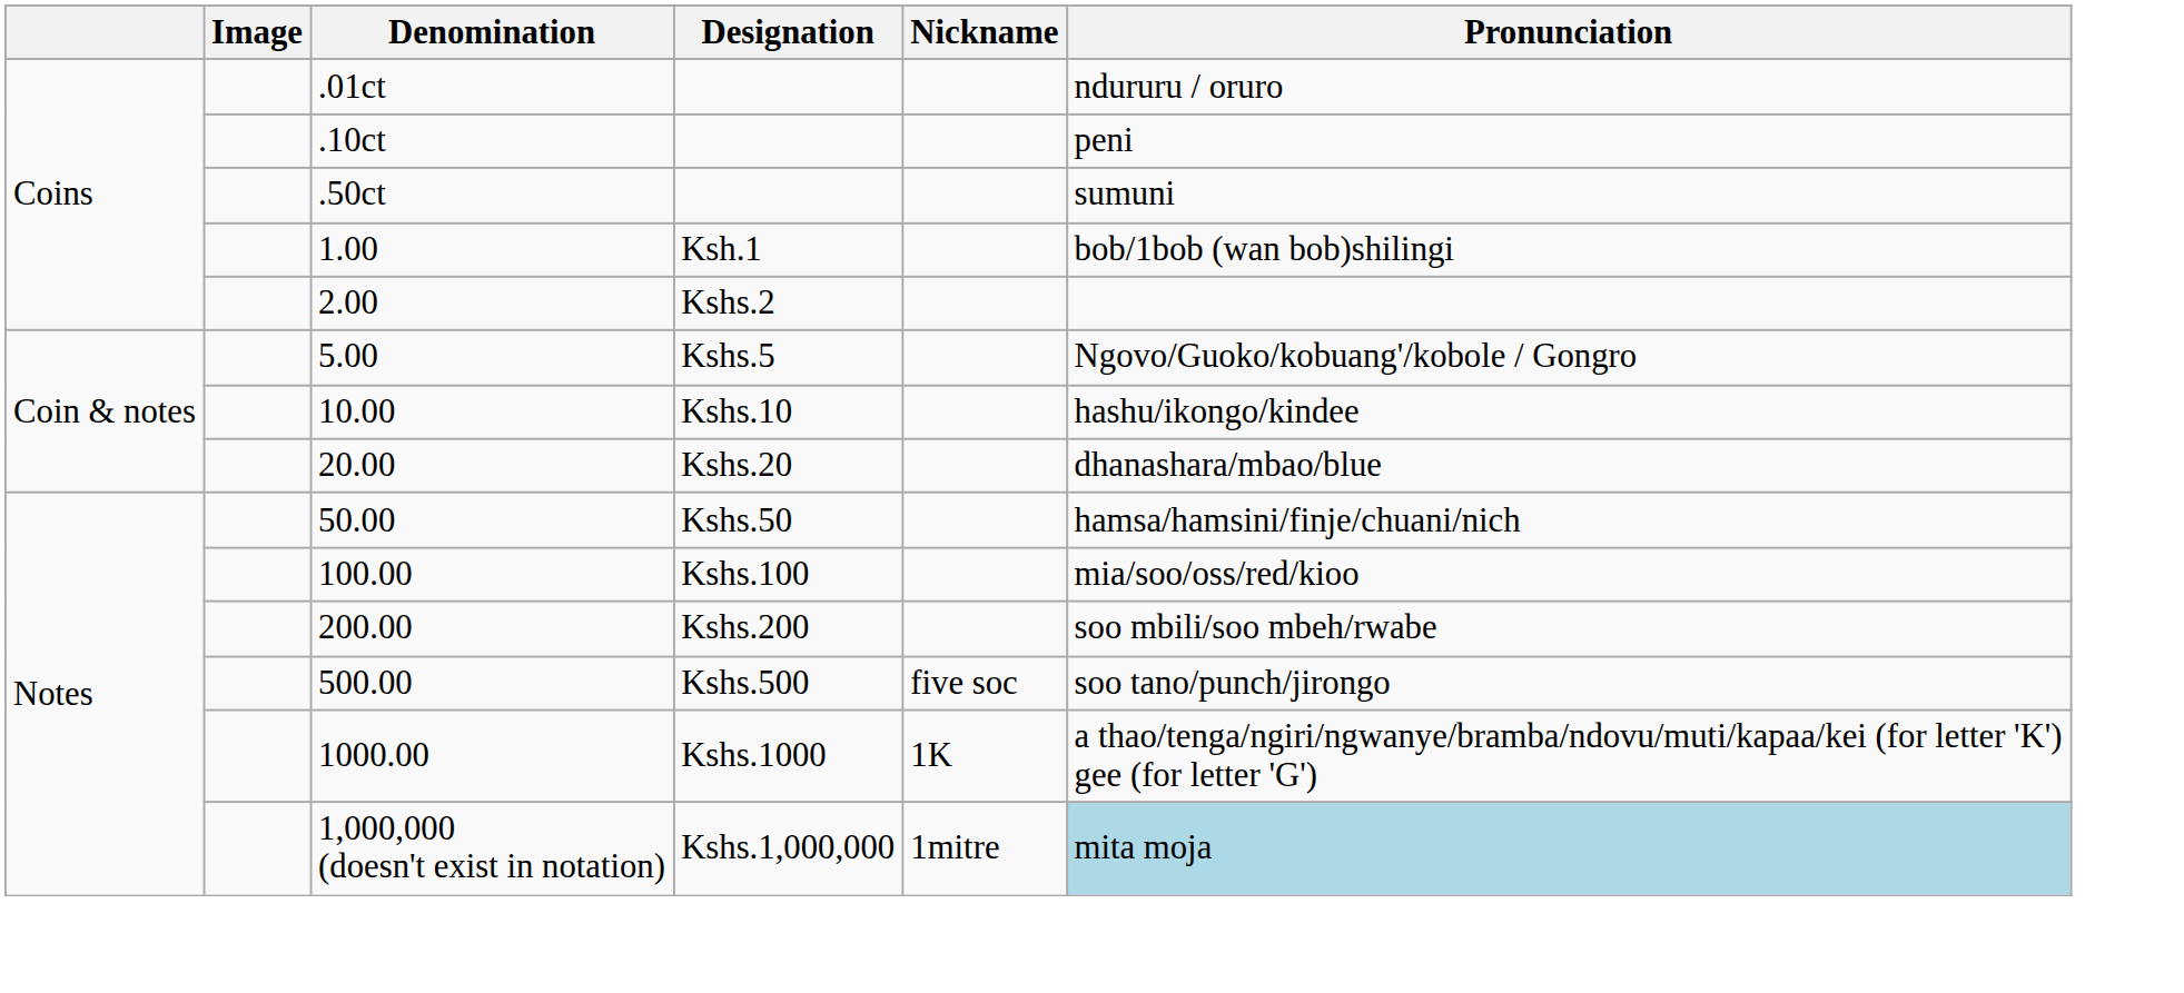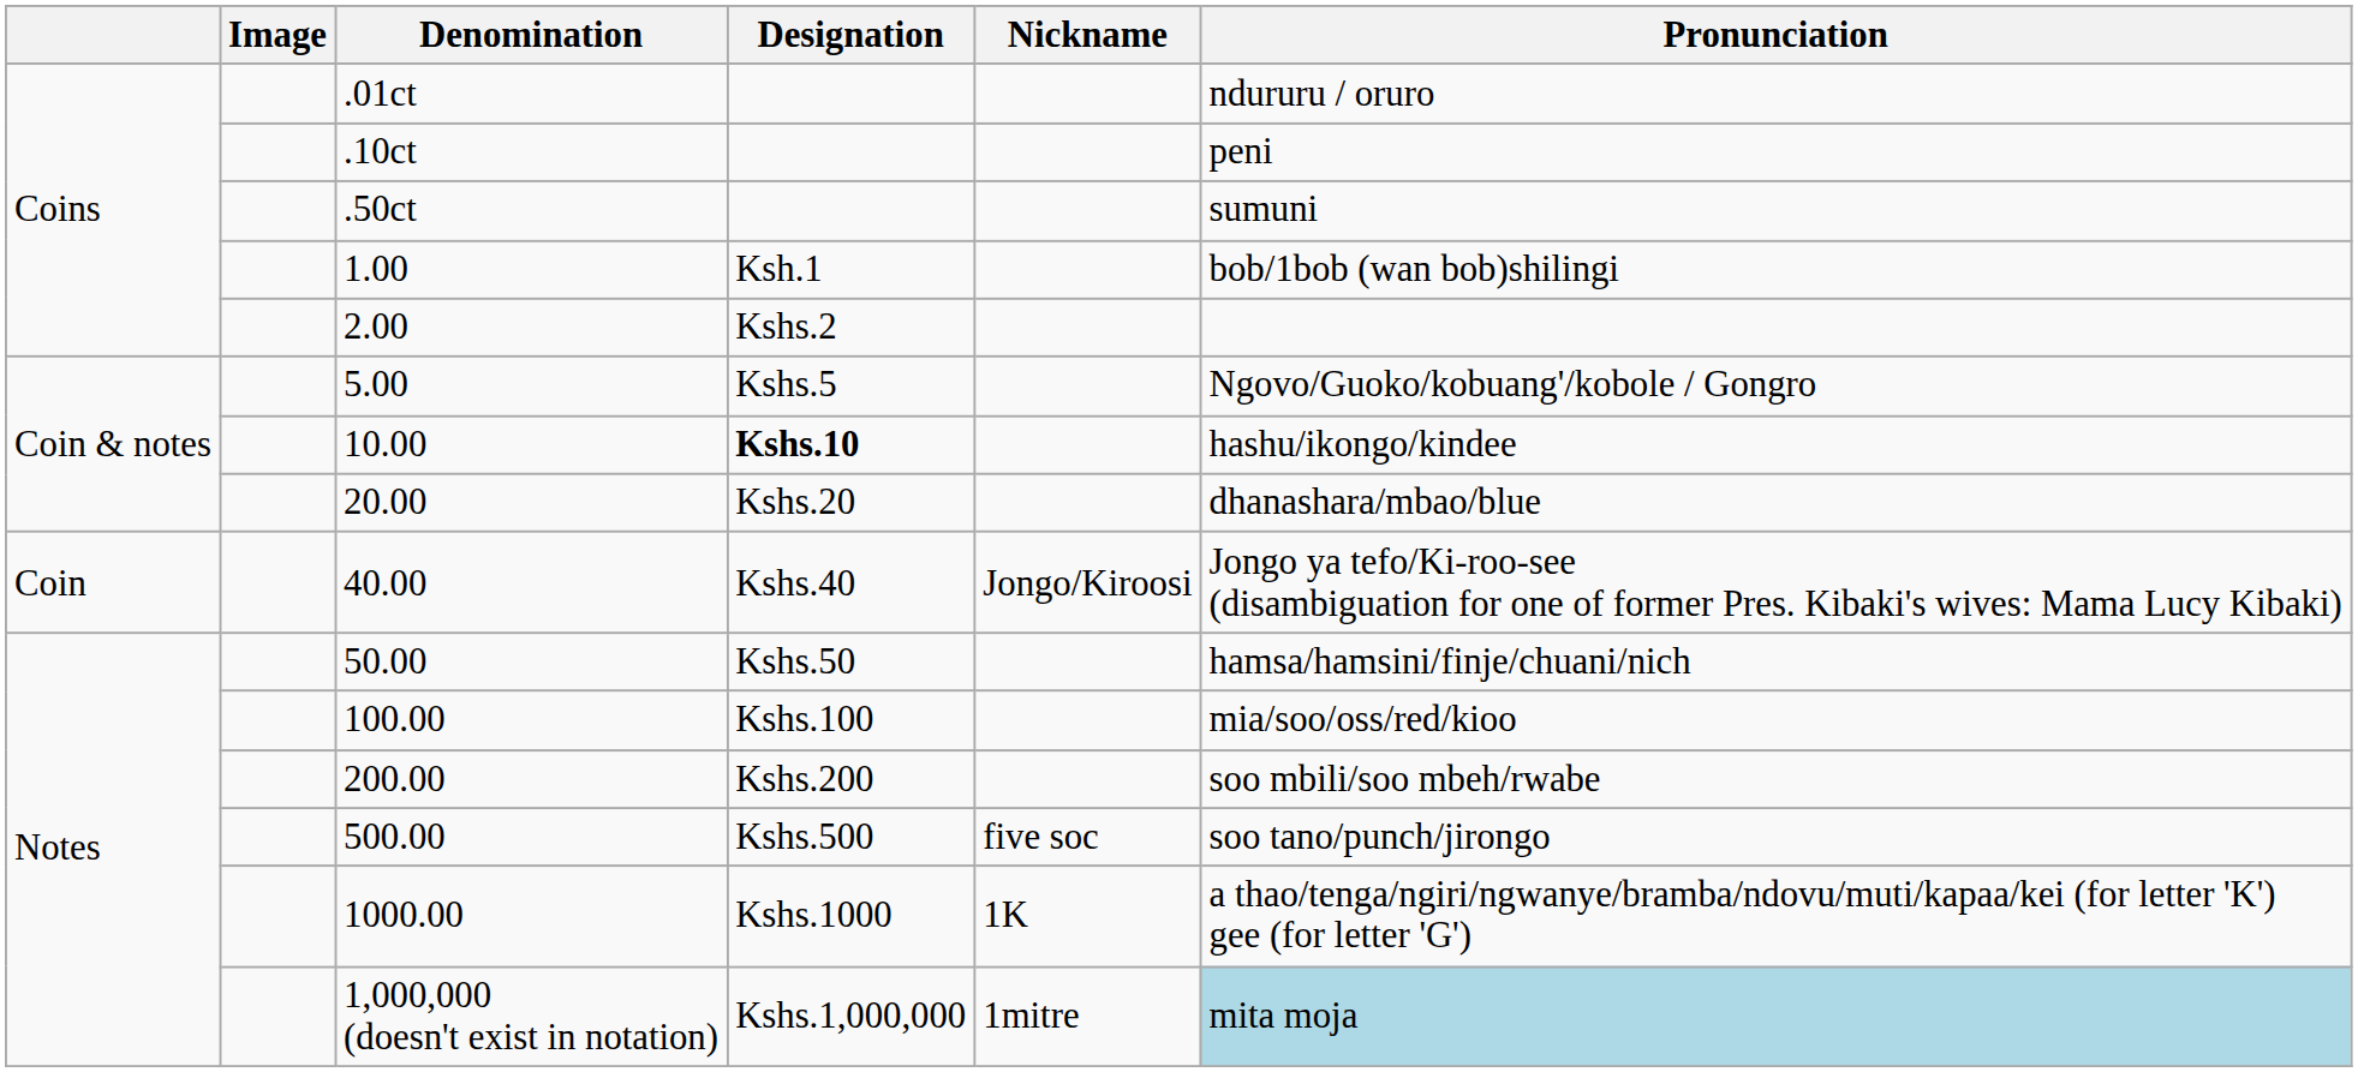10.00 | Designation: normal -> bold
+ row: Coin | 40.00 | Kshs.40 | Jongo/Kiroosi | Jongo ya tefo/Ki-roo-see (disambiguation for one of former Pres. Kibaki's wives: Mama Lucy Kibaki)
